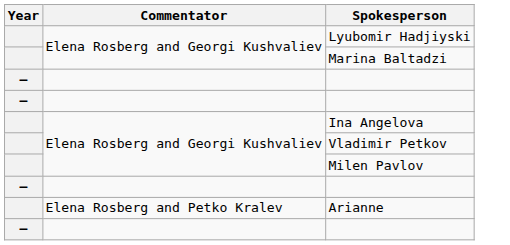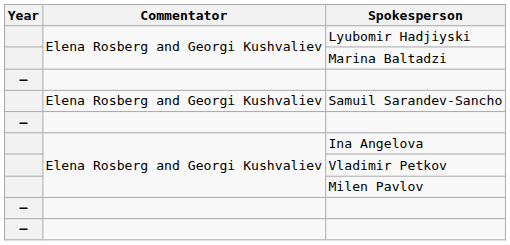+ row: Elena Rosberg and Georgi Kushvaliev | Samuil Sarandev-Sancho
- row: Elena Rosberg and Petko Kralev | Arianne
